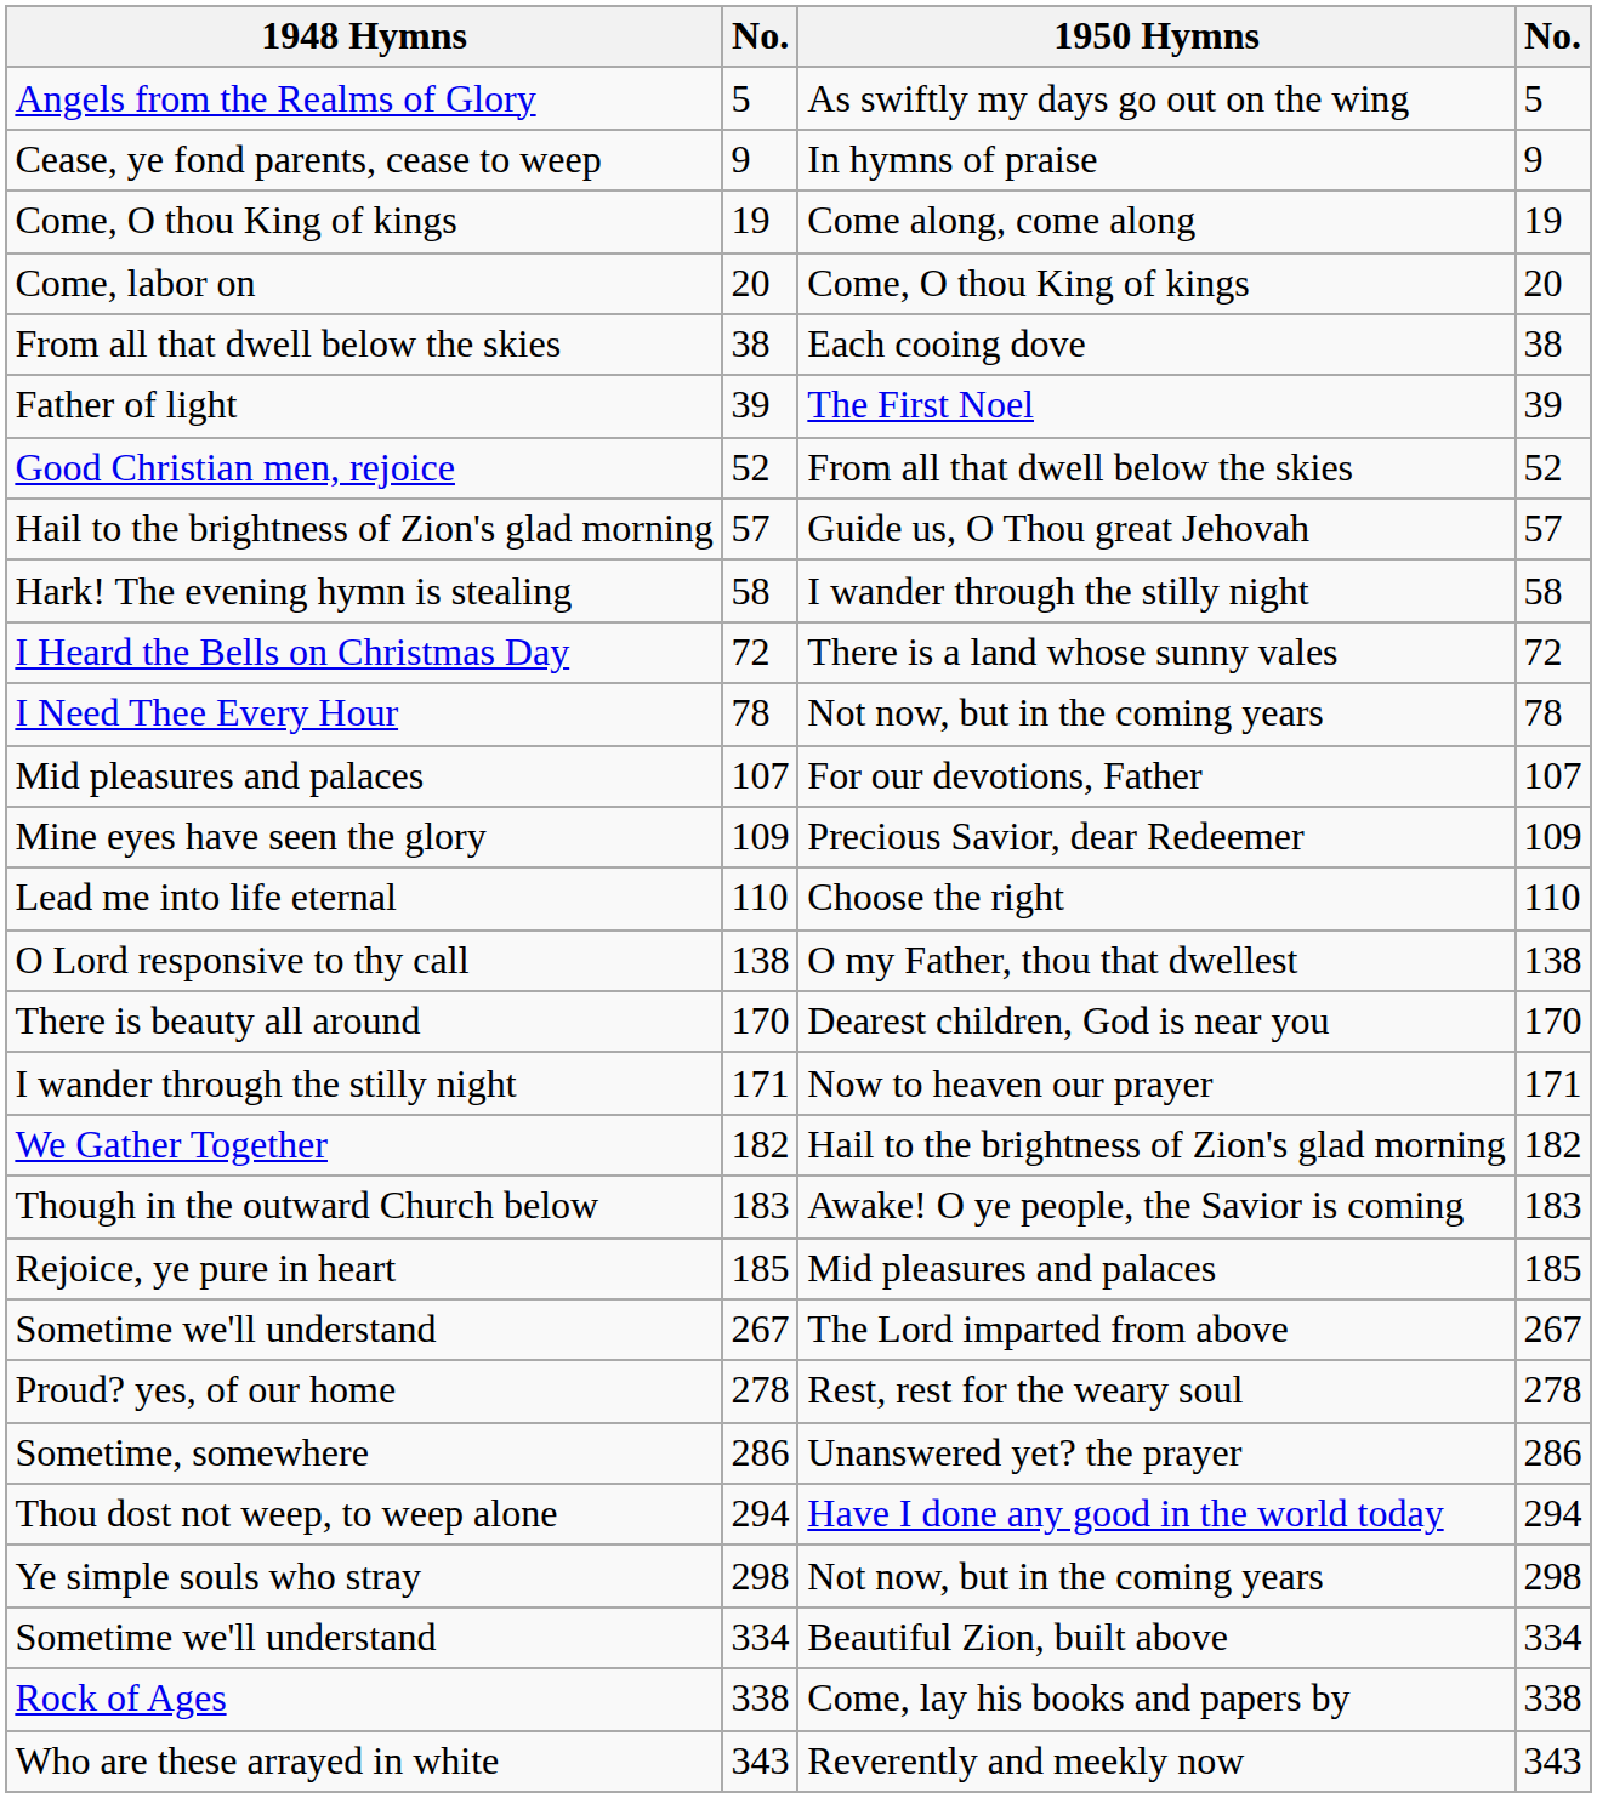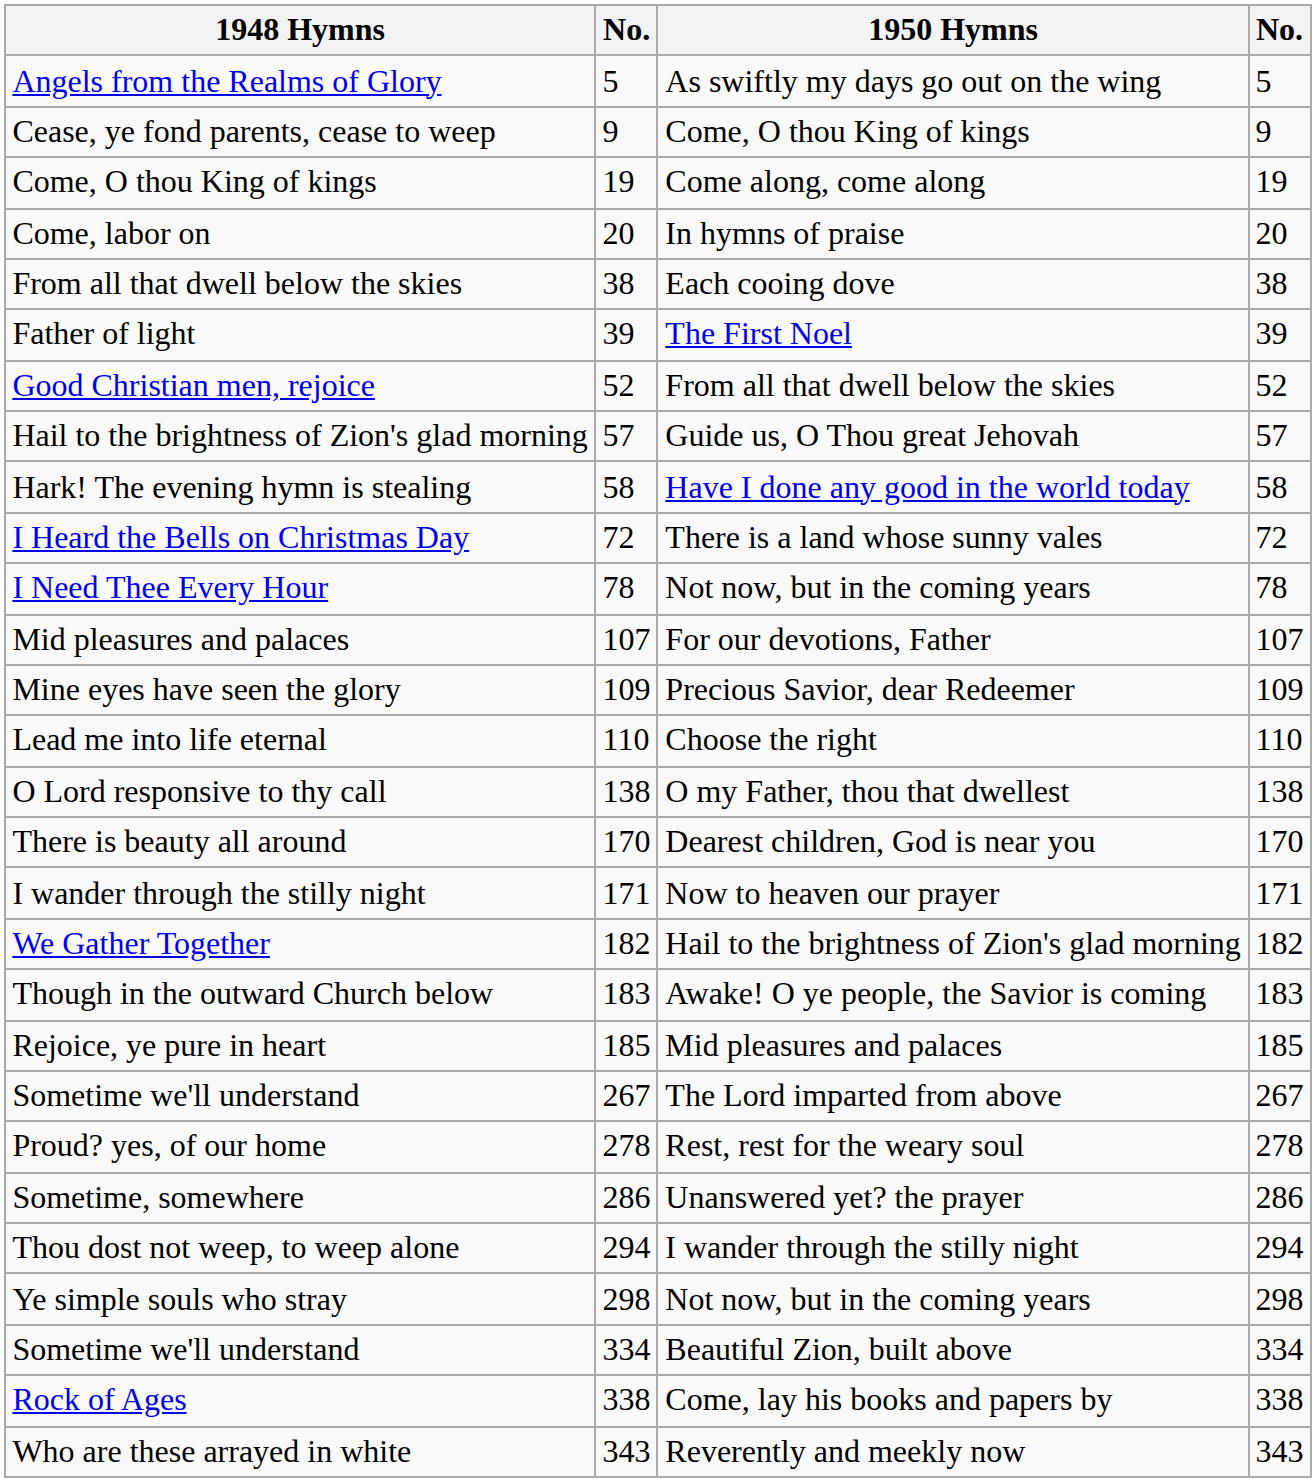Cease, ye fond parents, cease to weep | 1950 Hymns: In hymns of praise -> Come, O thou King of kings
Come, labor on | 1950 Hymns: Come, O thou King of kings -> In hymns of praise
Hark! The evening hymn is stealing | 1950 Hymns: I wander through the stilly night -> Have I done any good in the world today
Thou dost not weep, to weep alone | 1950 Hymns: Have I done any good in the world today -> I wander through the stilly night
